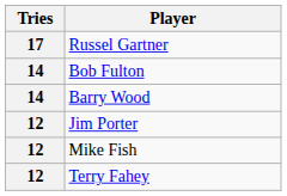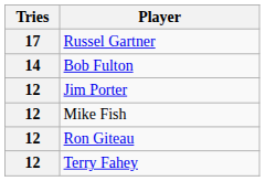- row: 14 | Barry Wood
+ row: 12 | Ron Giteau
